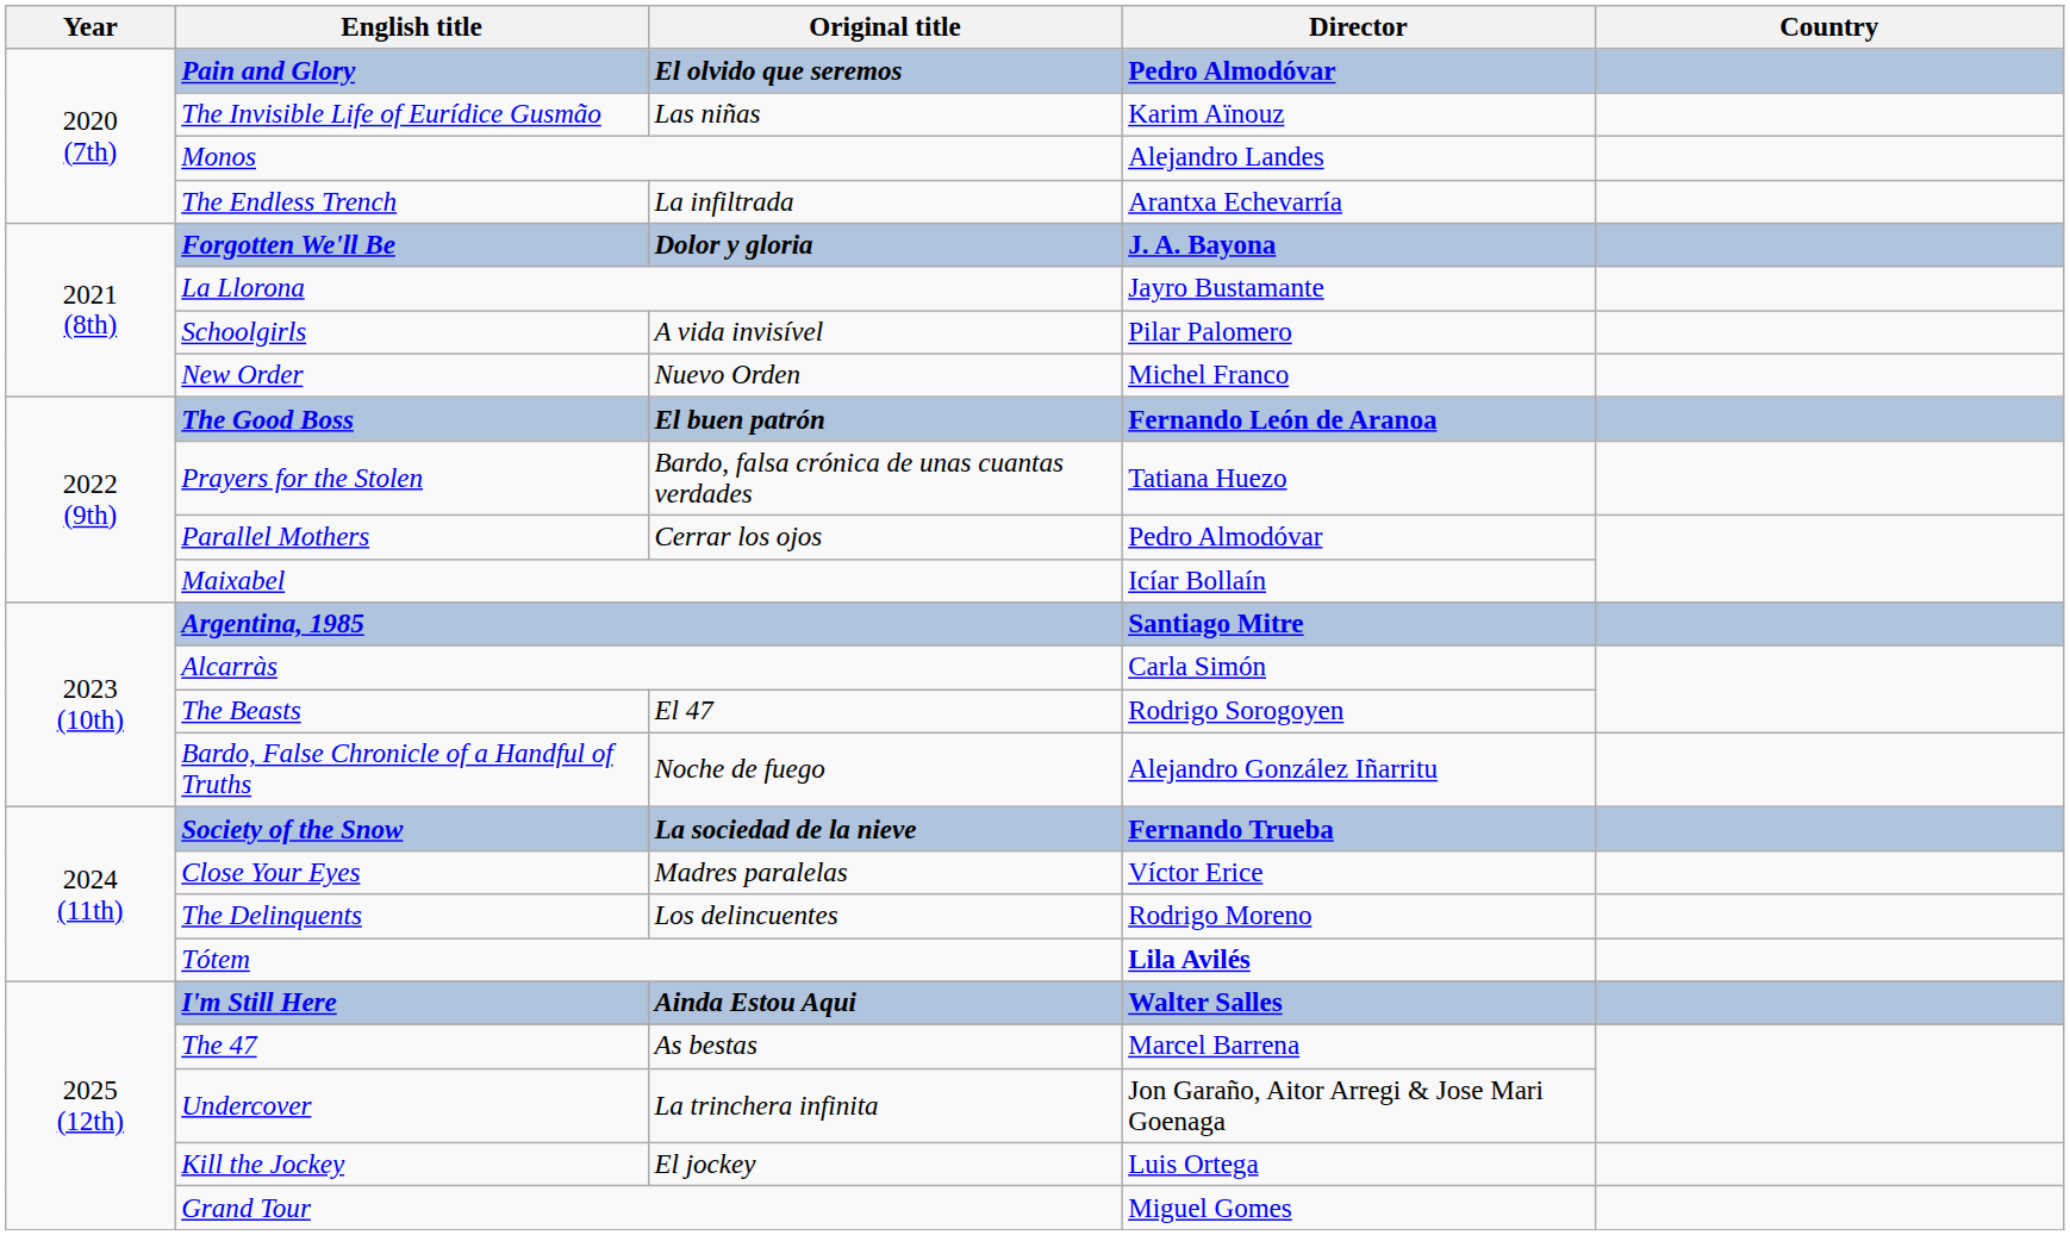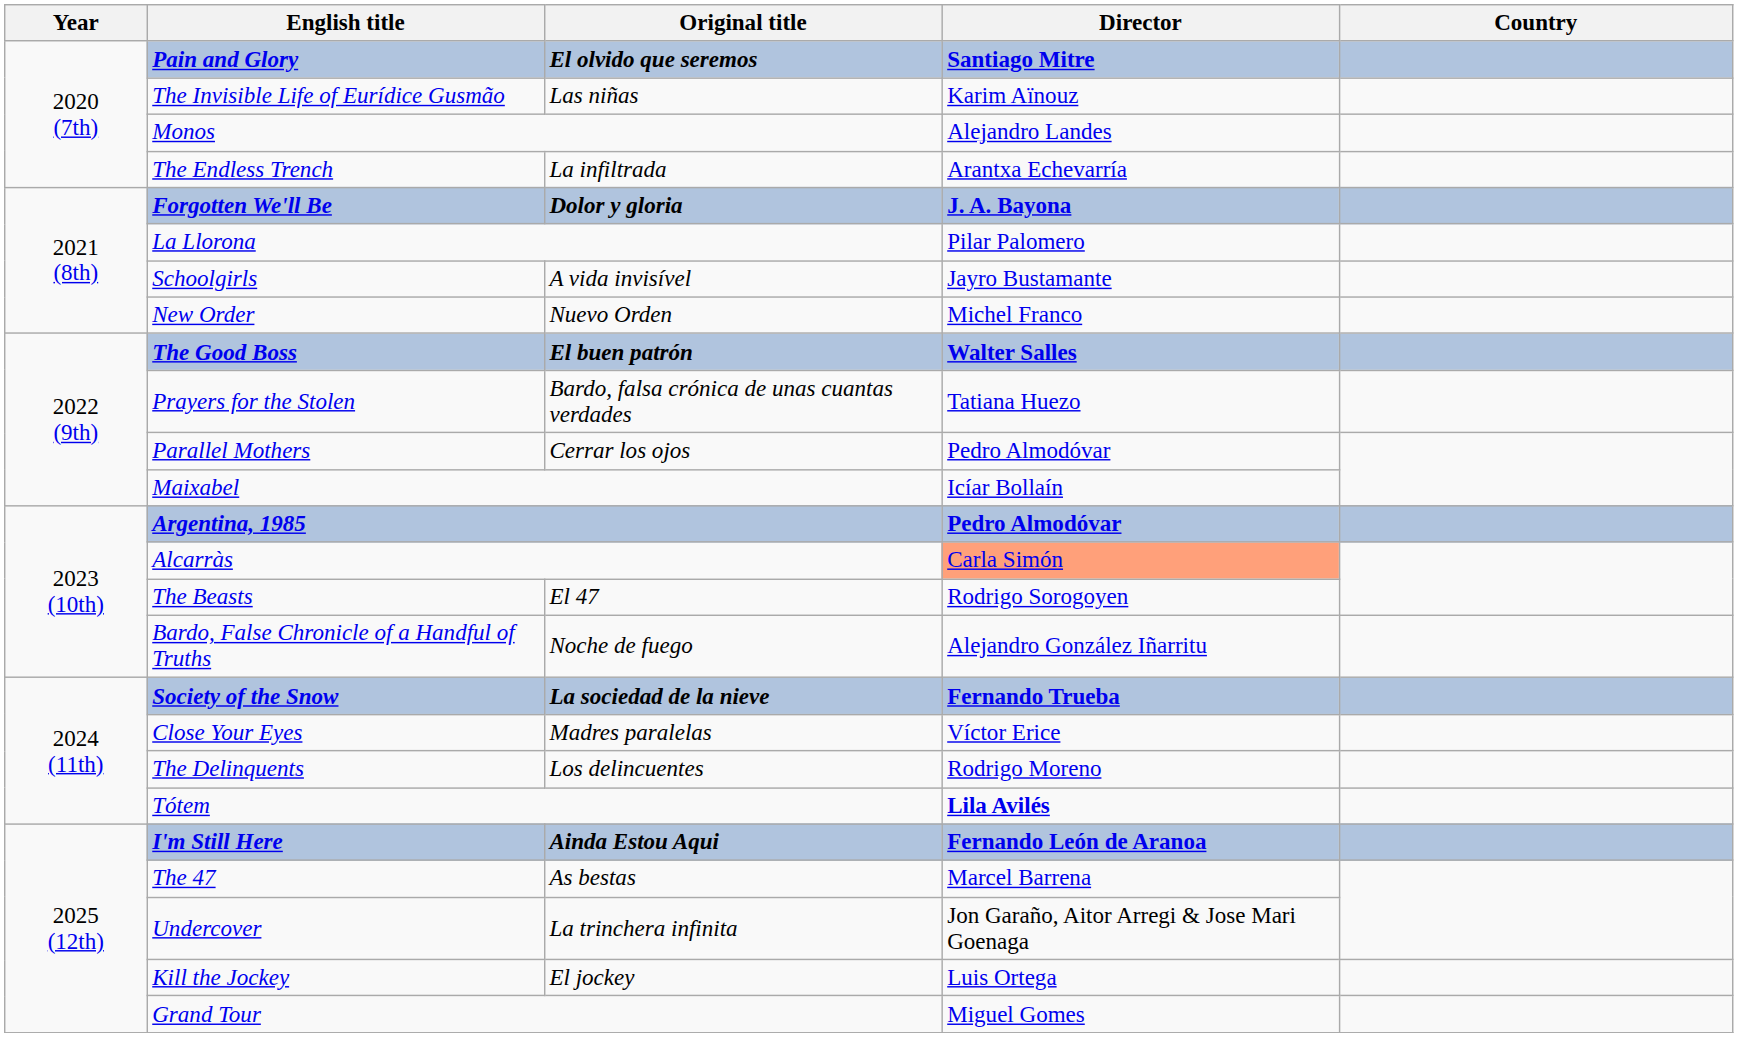Pain and Glory | Director: Pedro Almodóvar -> Santiago Mitre
La Llorona | Director: Jayro Bustamante -> Pilar Palomero
Schoolgirls | Director: Pilar Palomero -> Jayro Bustamante
The Good Boss | Director: Fernando León de Aranoa -> Walter Salles
Argentina, 1985 | Director: Santiago Mitre -> Pedro Almodóvar
Alcarràs | Director: no background -> lightsalmon background
I'm Still Here | Director: Walter Salles -> Fernando León de Aranoa
